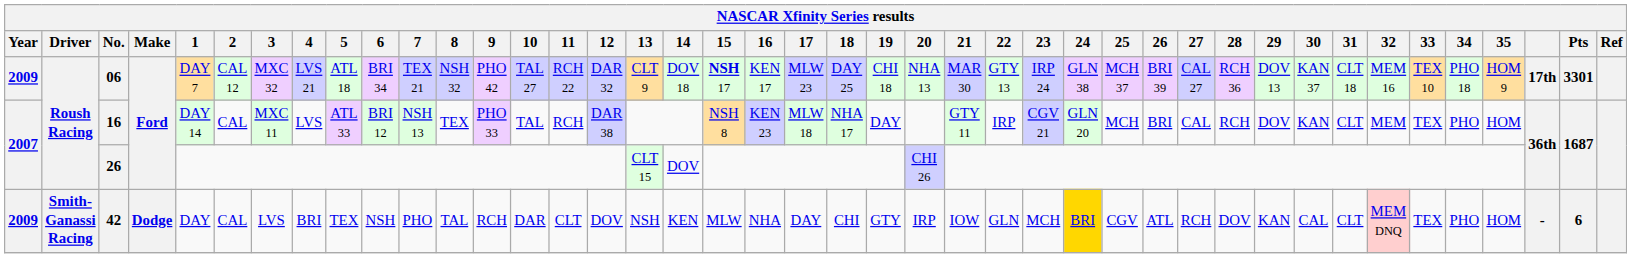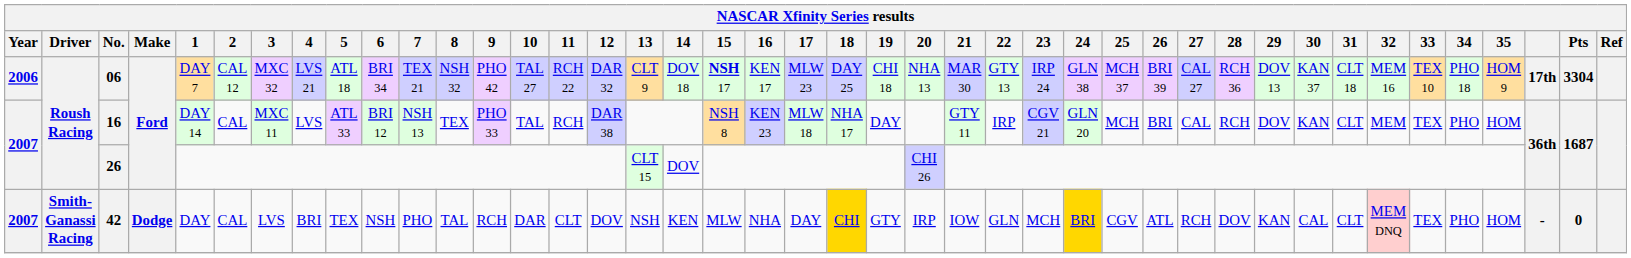06 | Year: 2009 -> 2006
06 | Pts: 3301 -> 3304
42 | Year: 2009 -> 2007
42 | 18: no background -> gold background
42 | Pts: 6 -> 0
